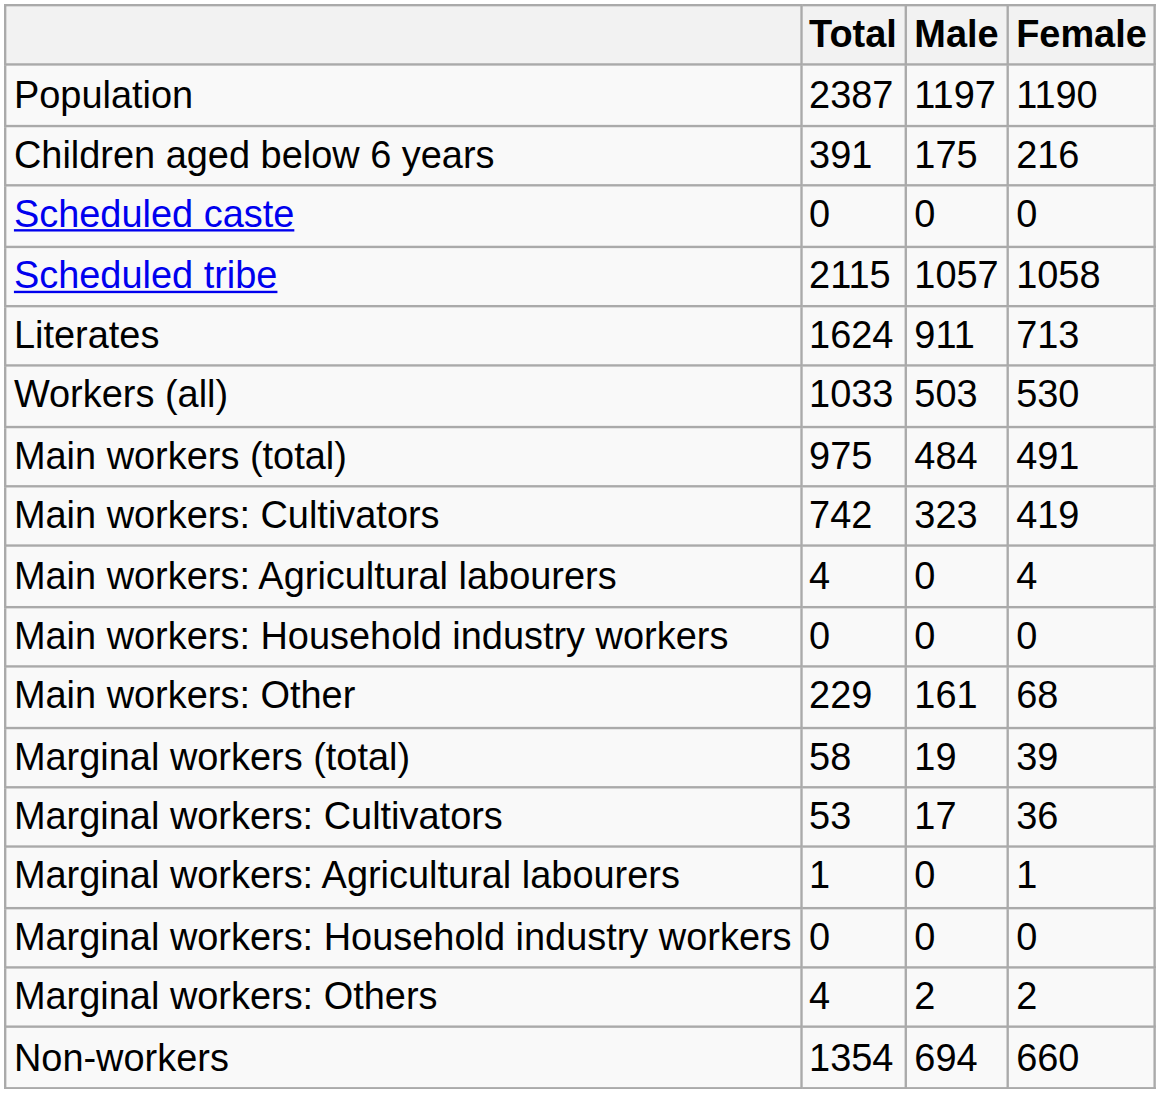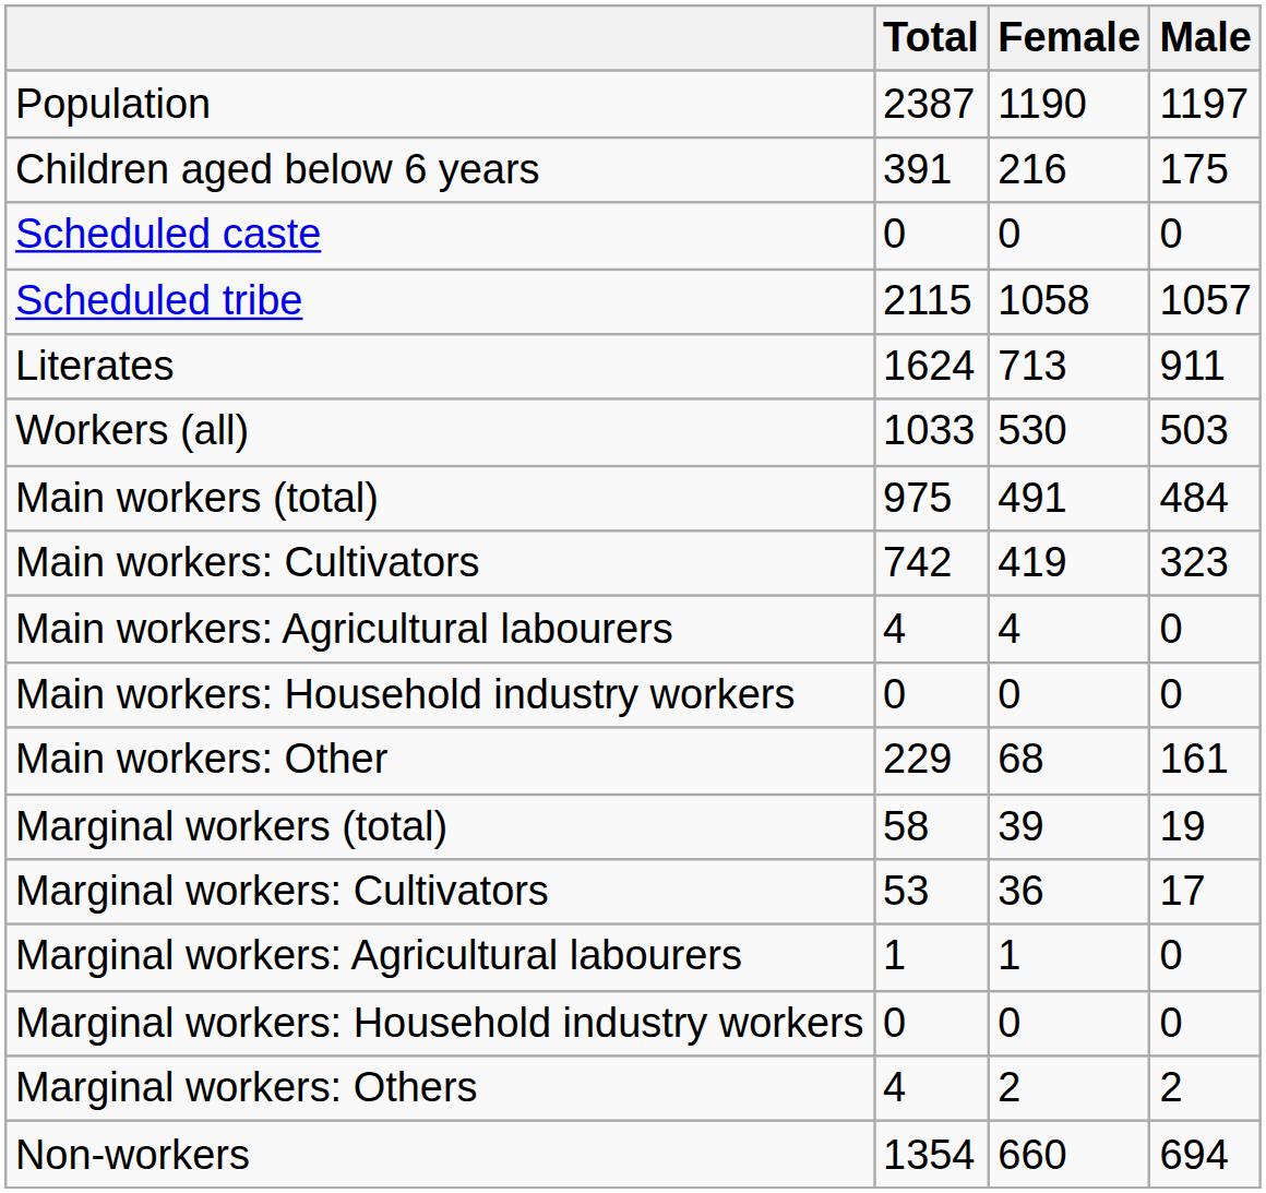columns swapped: Male <-> Female
